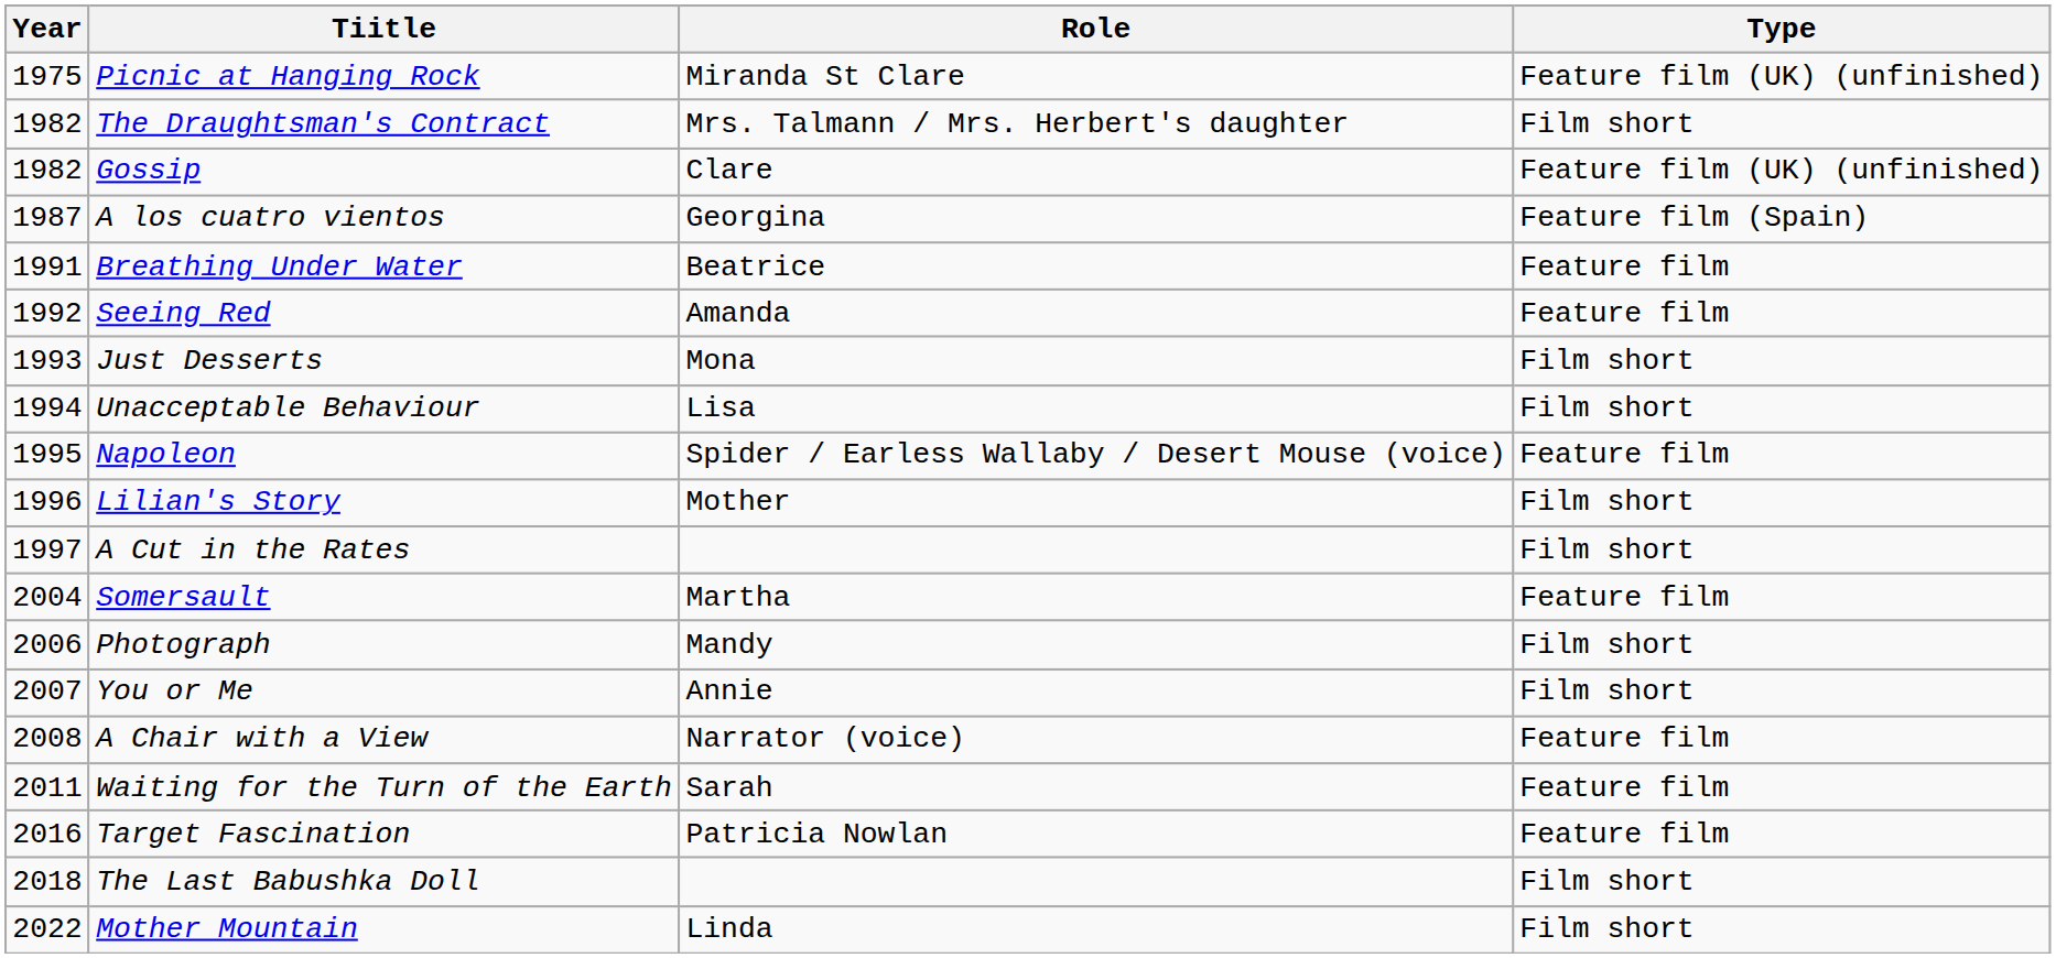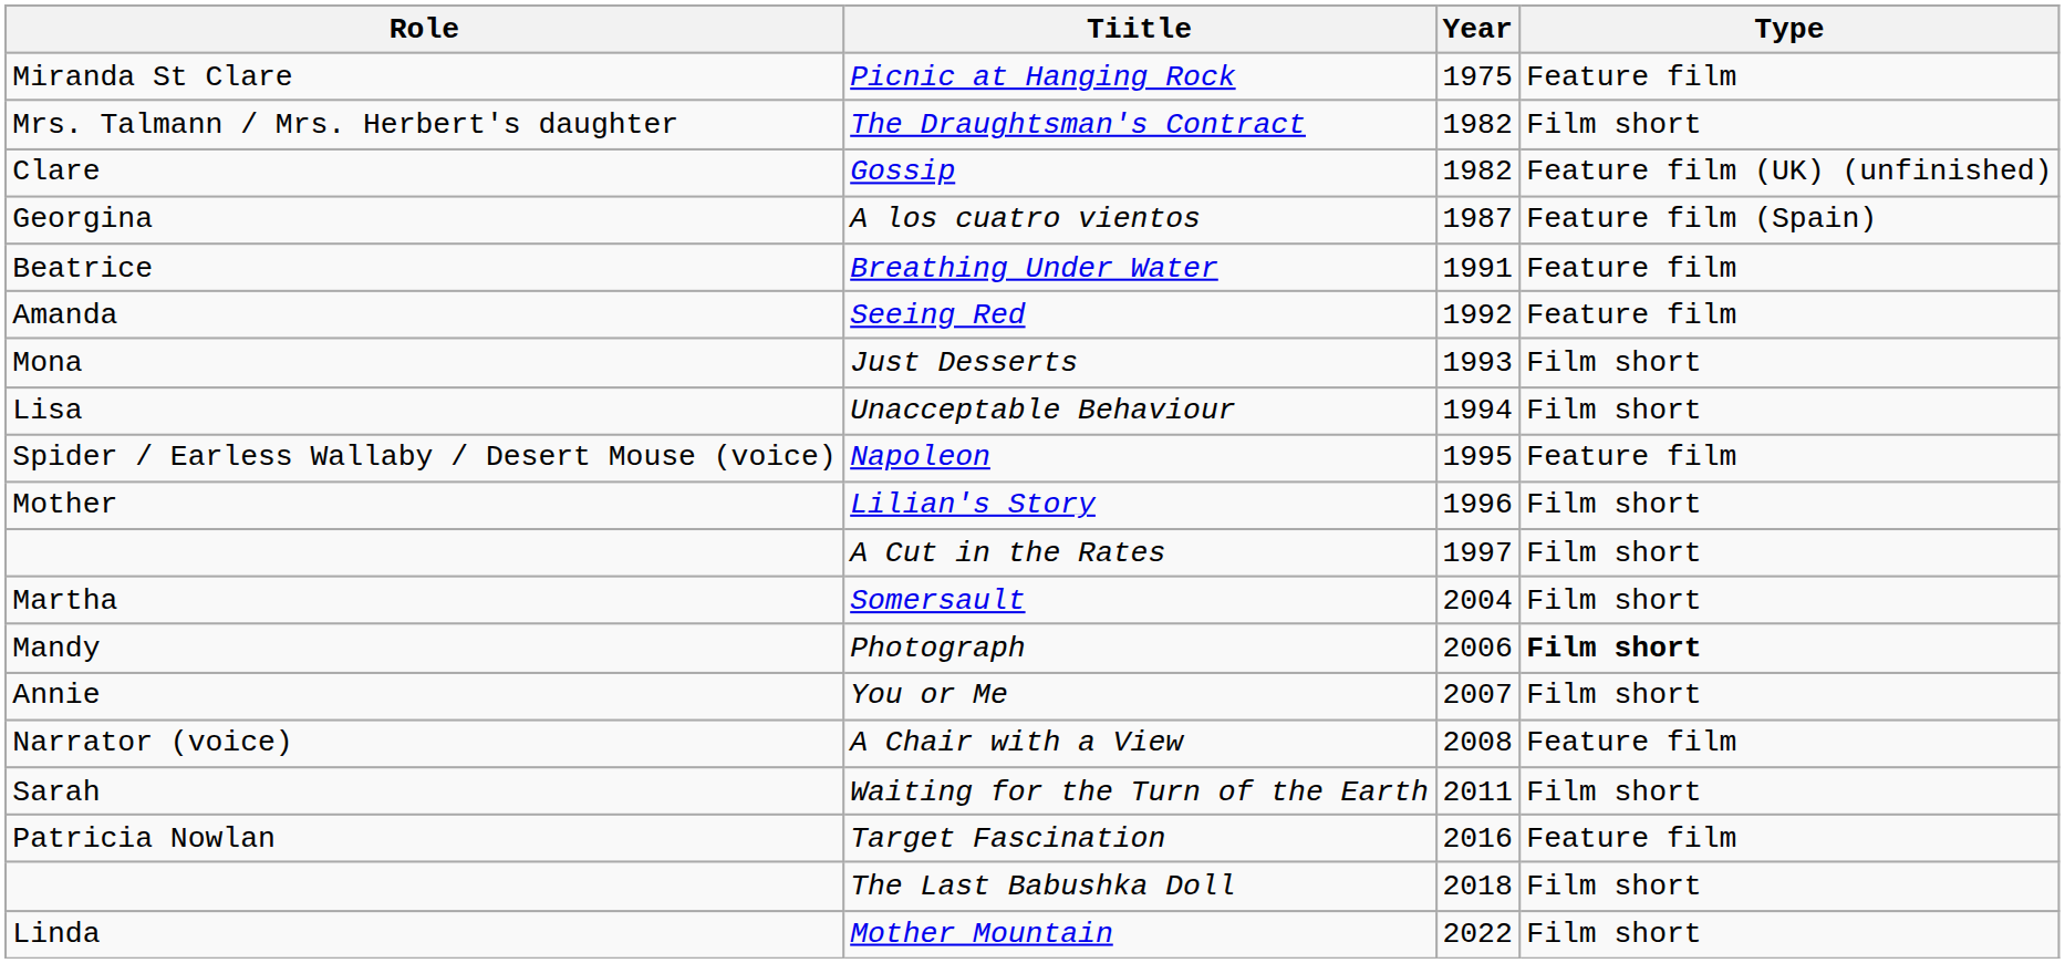columns swapped: Year <-> Role
Picnic at Hanging Rock | Type: Feature film (UK) (unfinished) -> Feature film
Somersault | Type: Feature film -> Film short
Photograph | Type: normal -> bold
Waiting for the Turn of the Earth | Type: Feature film -> Film short
